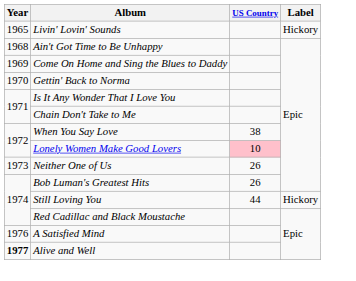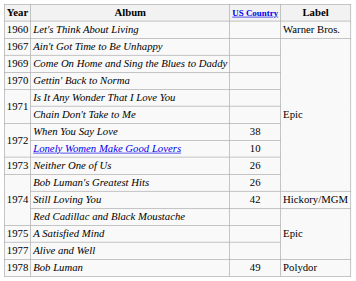+ row: 1960 | Let's Think About Living | Warner Bros.
- row: 1965 | Livin' Lovin' Sounds | Hickory
Ain't Got Time to Be Unhappy | Year: 1968 -> 1967
Lonely Women Make Good Lovers | US Country: pink background -> no background
Still Loving You | US Country: 44 -> 42
Still Loving You | Label: Hickory -> Hickory/MGM
A Satisfied Mind | Year: 1976 -> 1975
Alive and Well | Year: bold -> normal
+ row: 1978 | Bob Luman | 49 | Polydor
